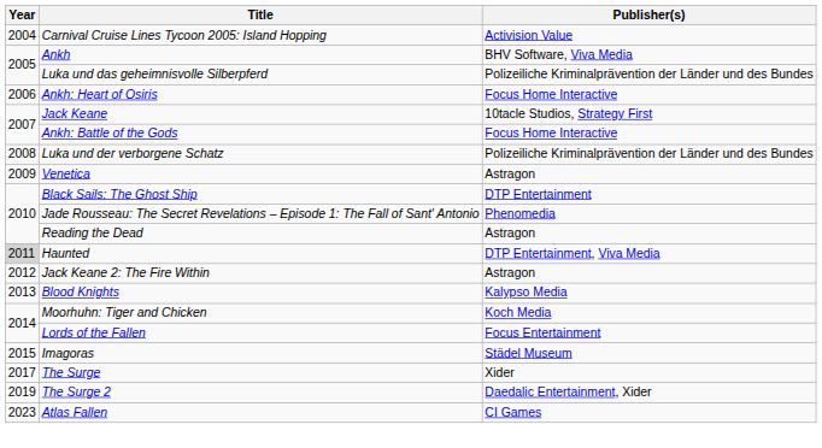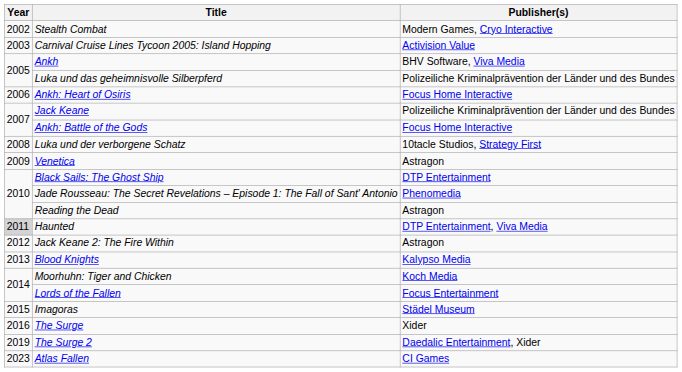+ row: 2002 | Stealth Combat | Modern Games, Cryo Interactive
Carnival Cruise Lines Tycoon 2005: Island Hopping | Year: 2004 -> 2003
Jack Keane | Publisher(s): 10tacle Studios, Strategy First -> Polizeiliche Kriminalprävention der Länder und des Bundes
Luka und der verborgene Schatz | Publisher(s): Polizeiliche Kriminalprävention der Länder und des Bundes -> 10tacle Studios, Strategy First
The Surge | Year: 2017 -> 2016
